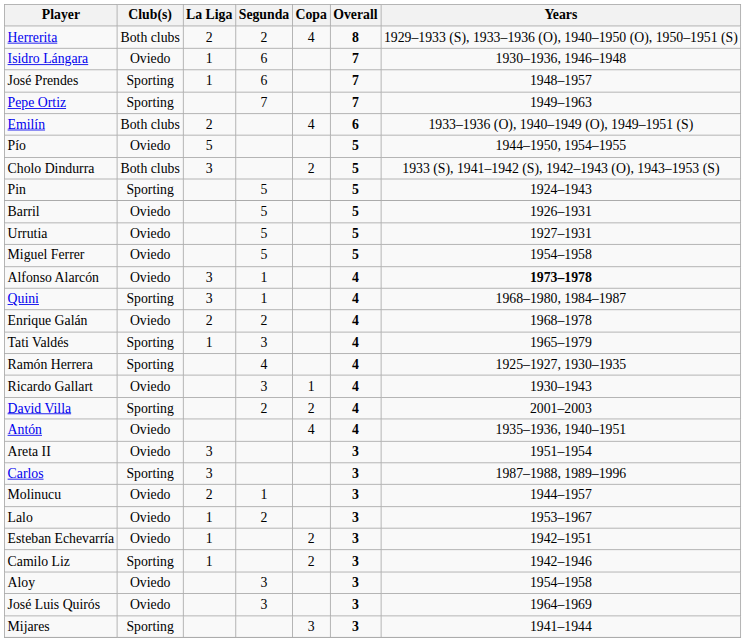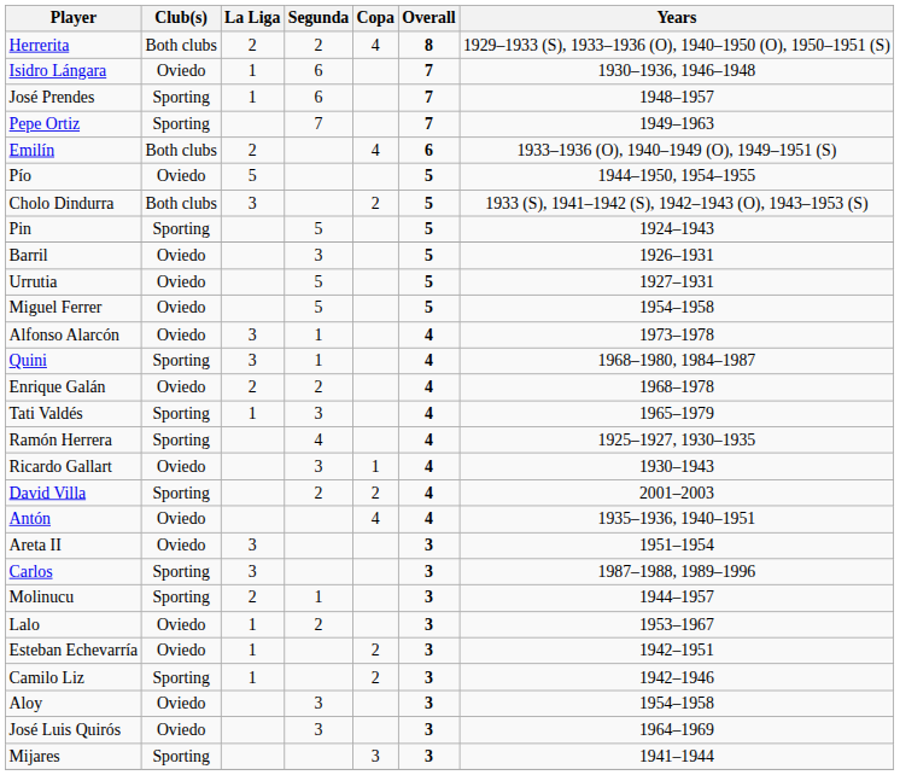Barril | Segunda: 5 -> 3
Alfonso Alarcón | Years: bold -> normal
Molinucu | Club(s): Oviedo -> Sporting
